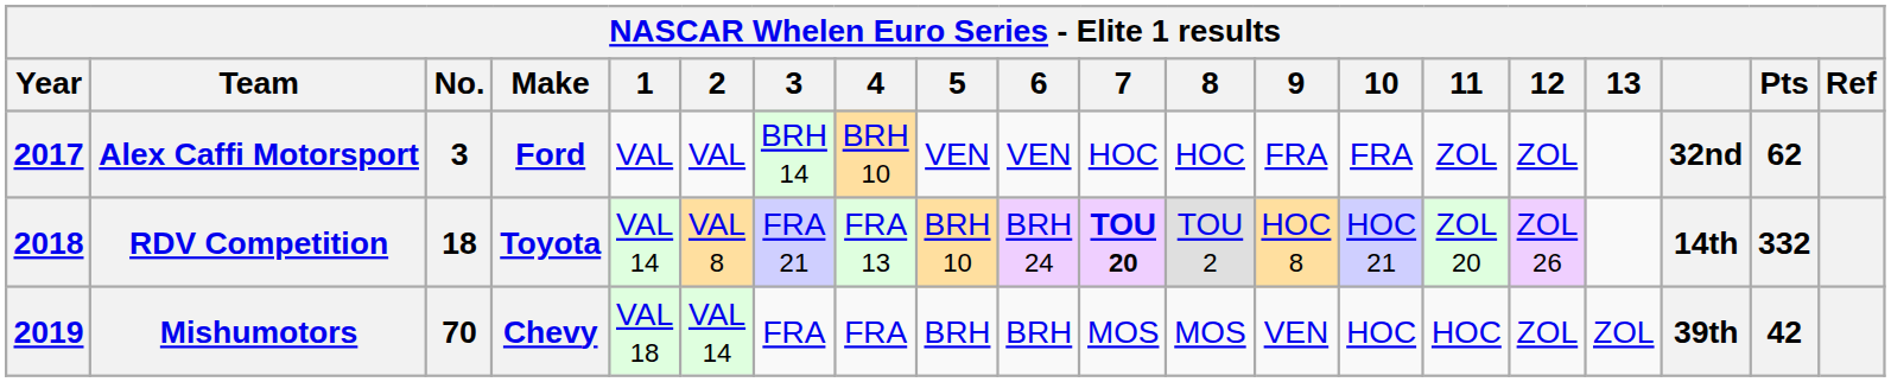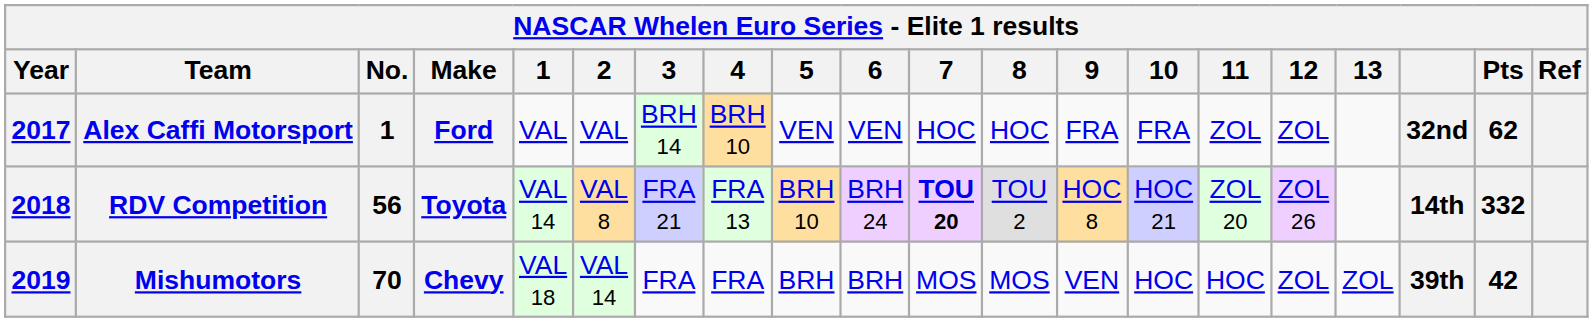Alex Caffi Motorsport | No.: 3 -> 1
RDV Competition | No.: 18 -> 56
